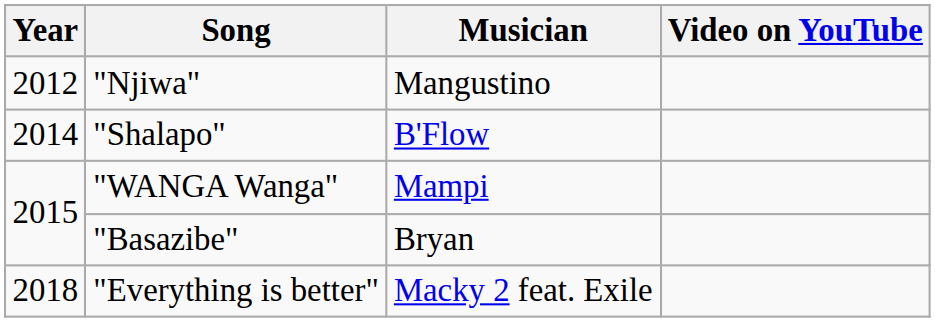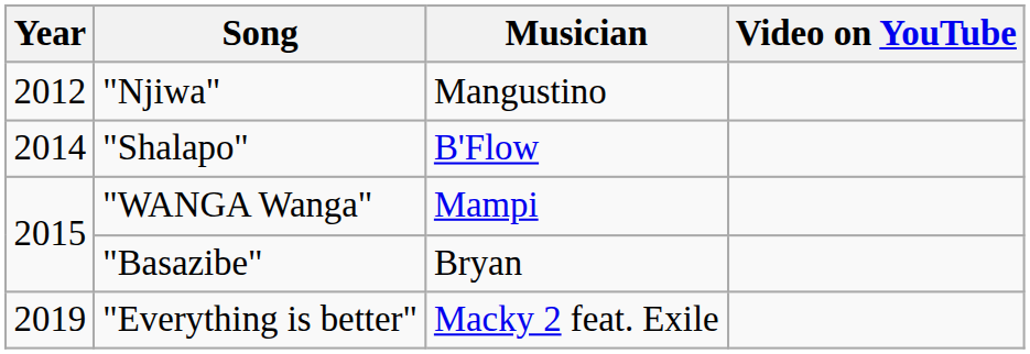"Everything is better" | Year: 2018 -> 2019
